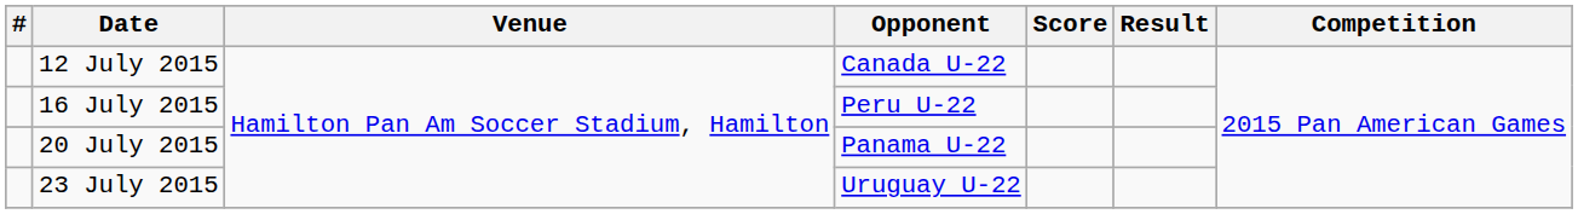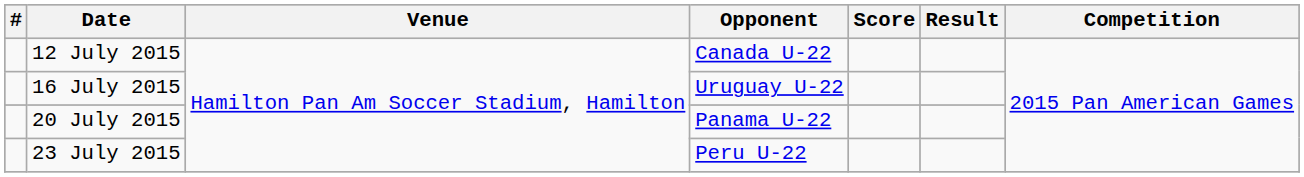16 July 2015 | Opponent: Peru U-22 -> Uruguay U-22
23 July 2015 | Opponent: Uruguay U-22 -> Peru U-22
